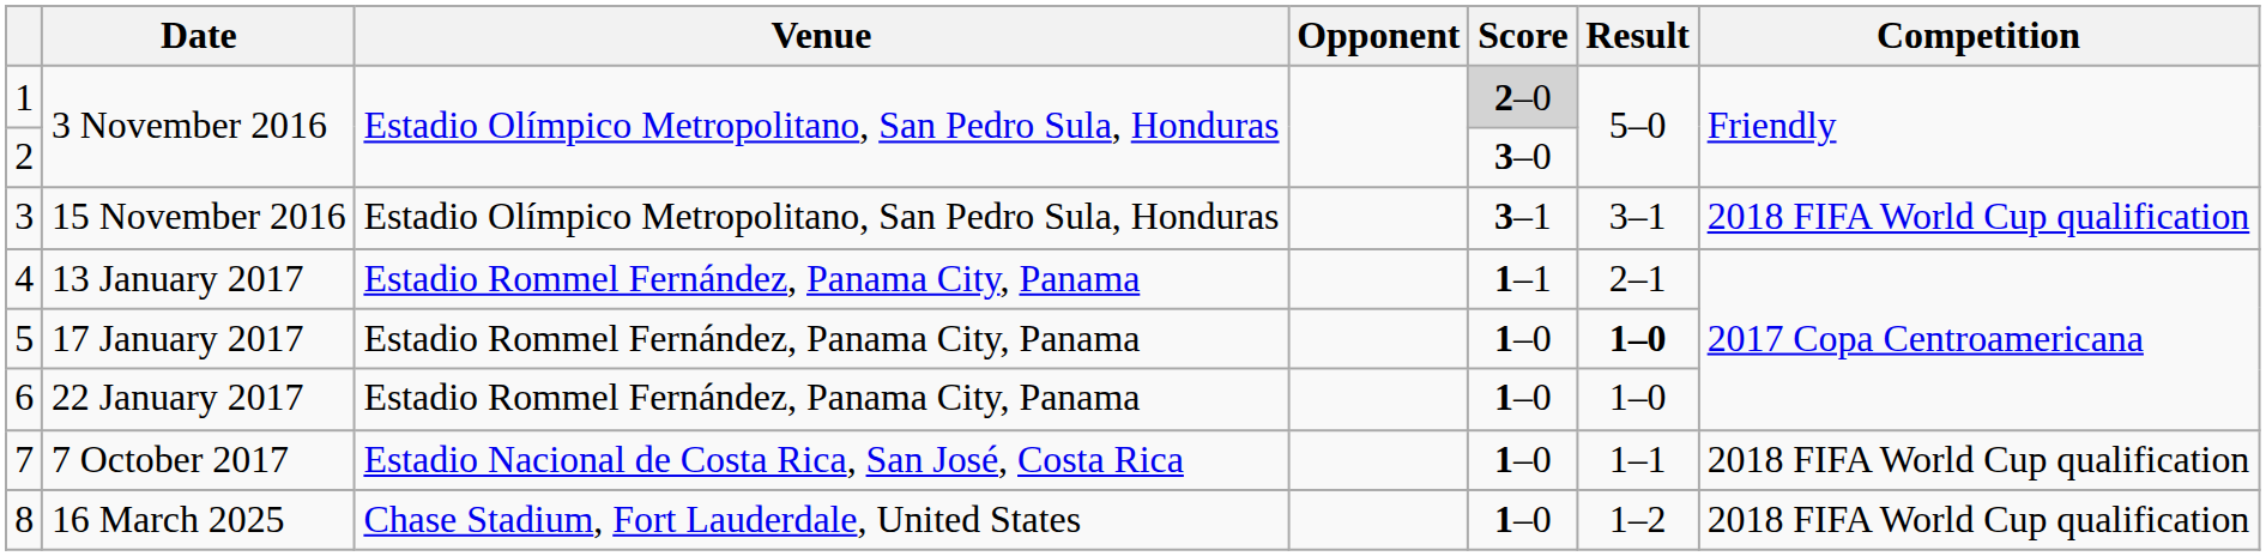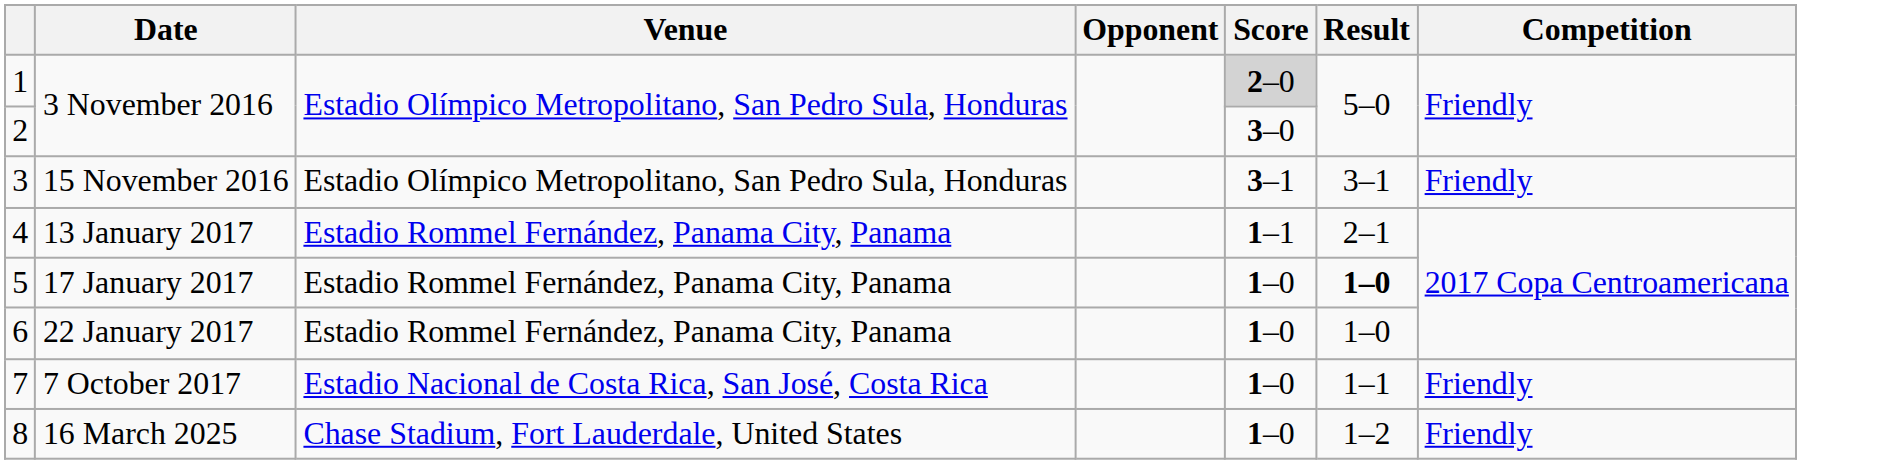3 | Competition: 2018 FIFA World Cup qualification -> Friendly
7 | Competition: 2018 FIFA World Cup qualification -> Friendly
8 | Competition: 2018 FIFA World Cup qualification -> Friendly
